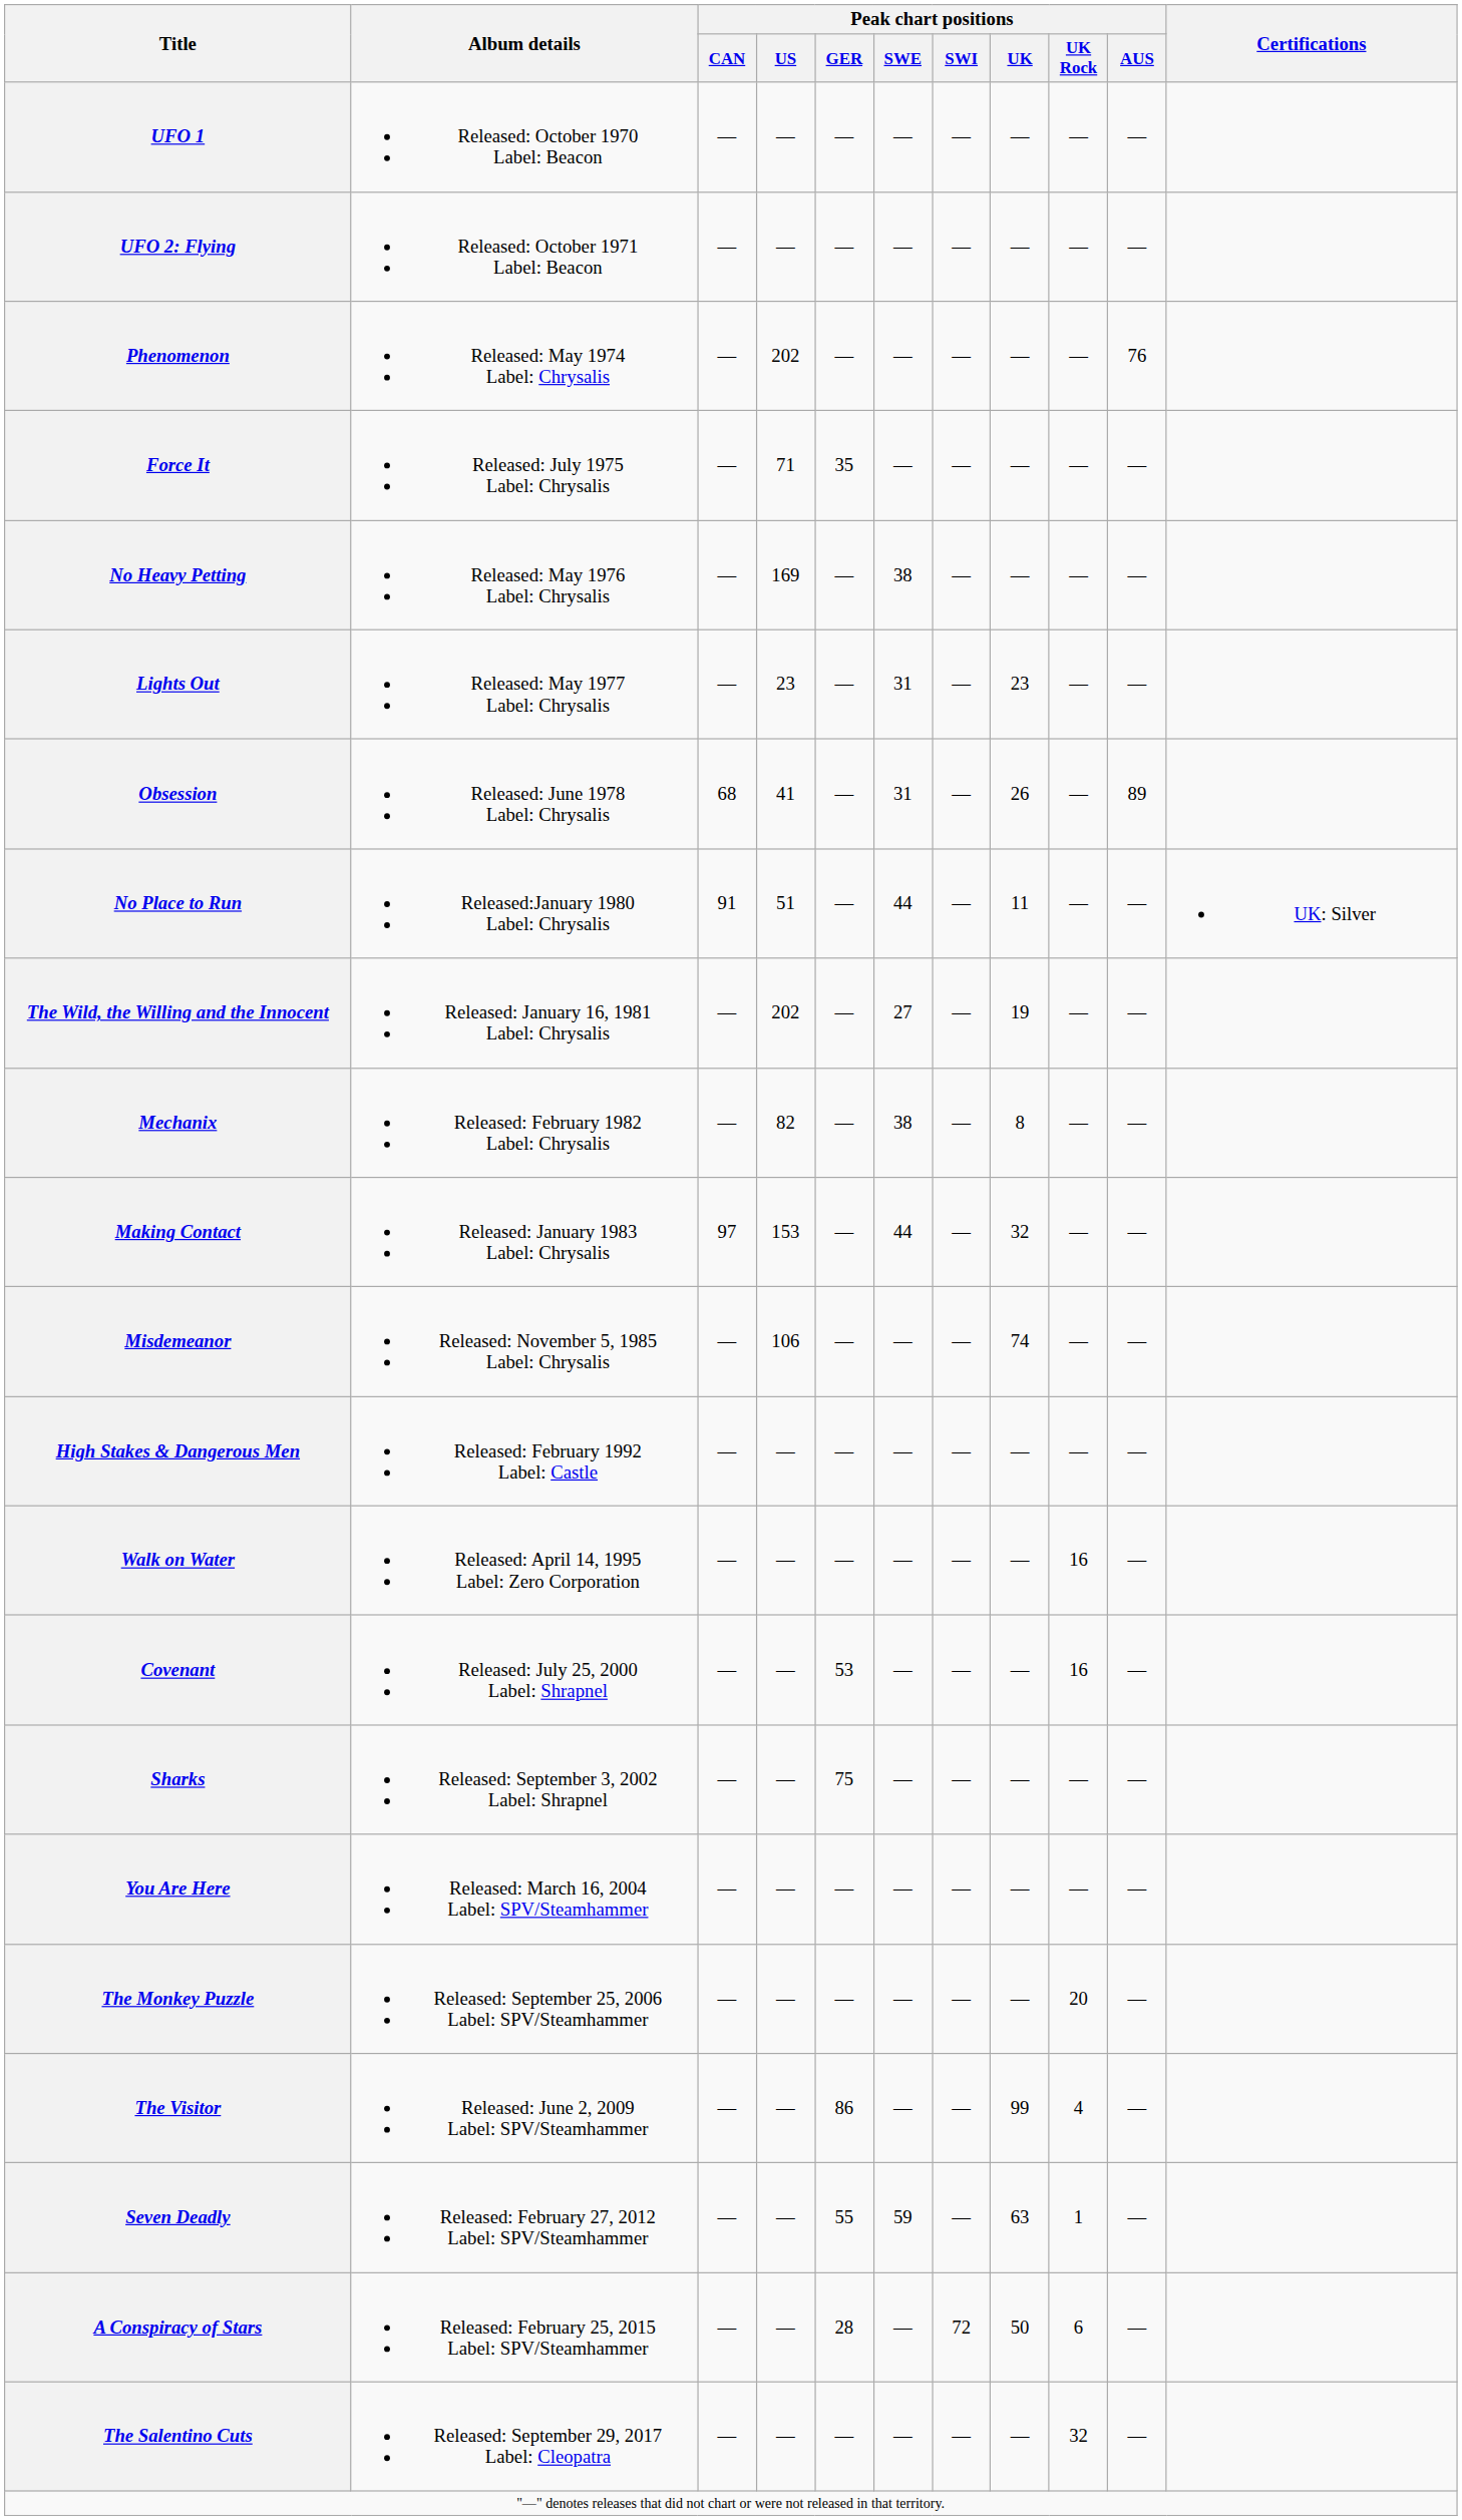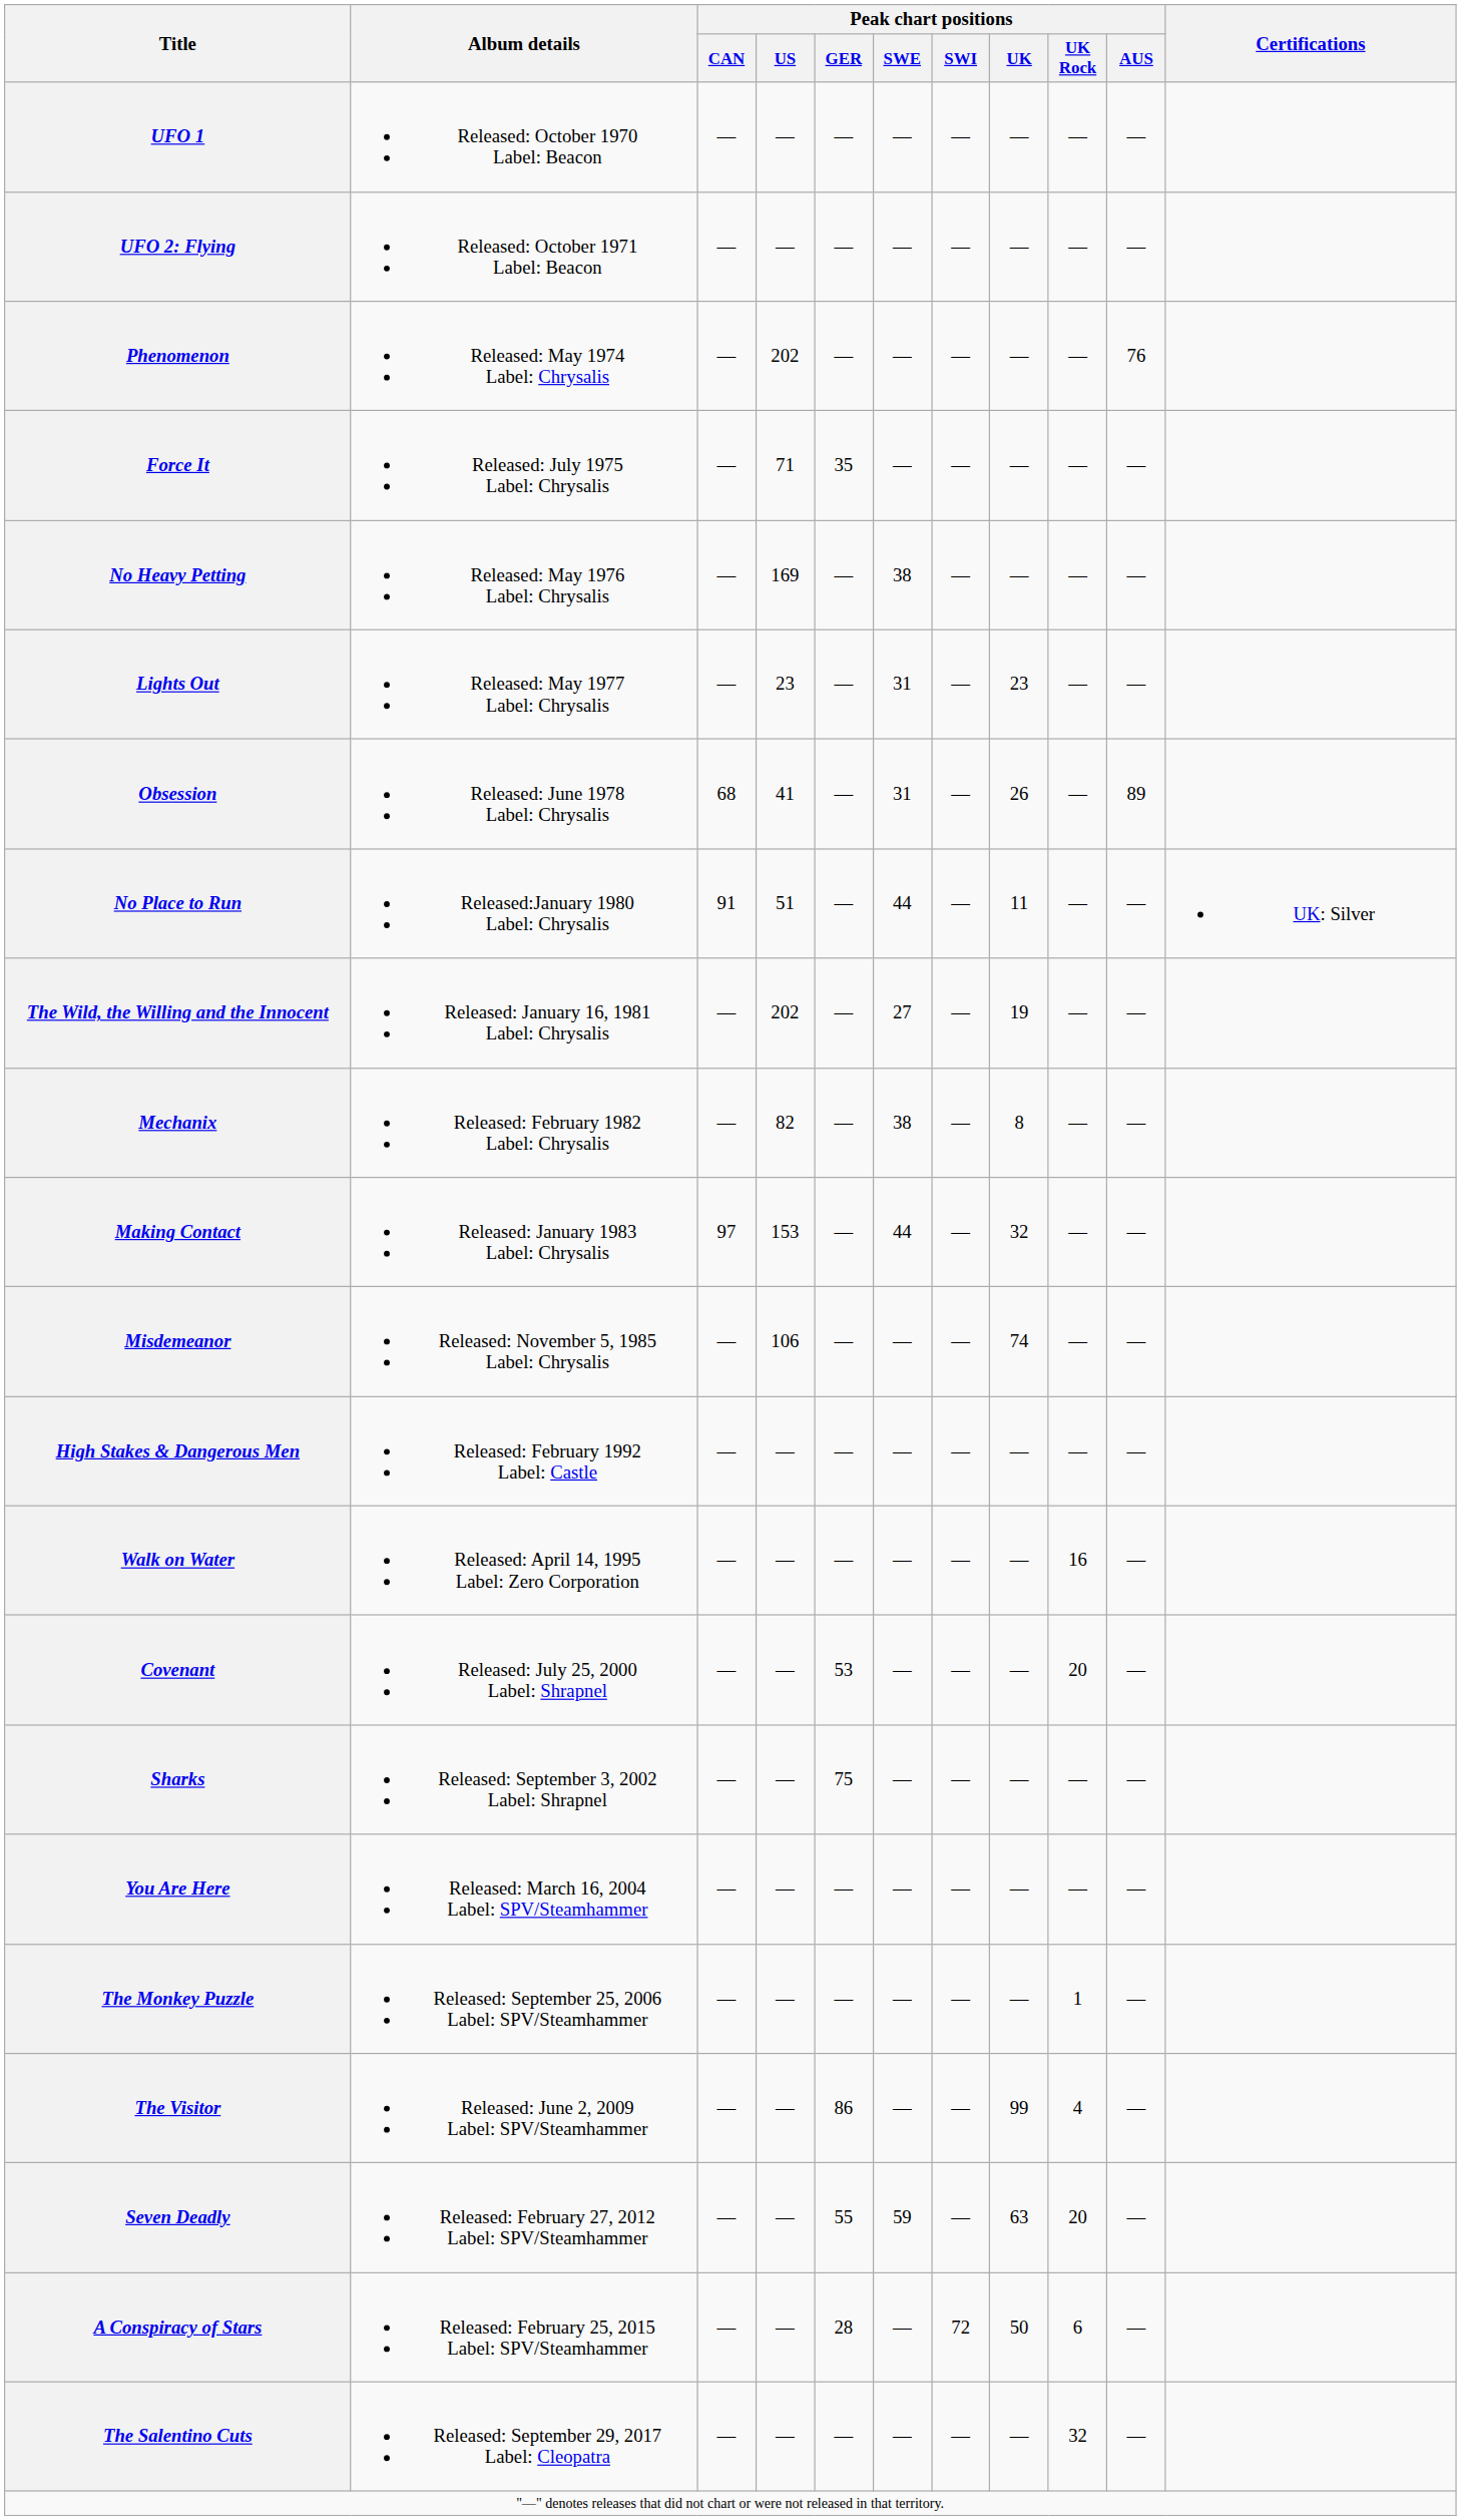Covenant | Peak chart positions / UK Rock: 16 -> 20
The Monkey Puzzle | Peak chart positions / UK Rock: 20 -> 1
Seven Deadly | Peak chart positions / UK Rock: 1 -> 20
